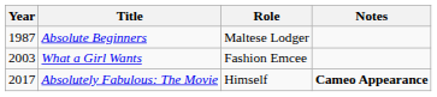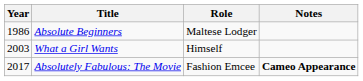Absolute Beginners | Year: 1987 -> 1986
What a Girl Wants | Role: Fashion Emcee -> Himself
Absolutely Fabulous: The Movie | Role: Himself -> Fashion Emcee
